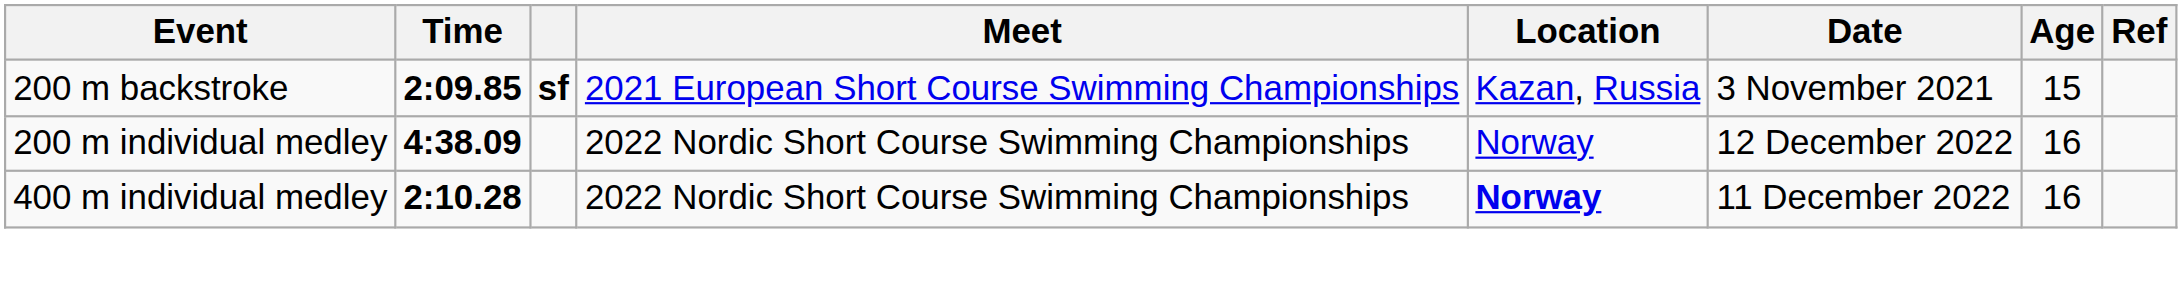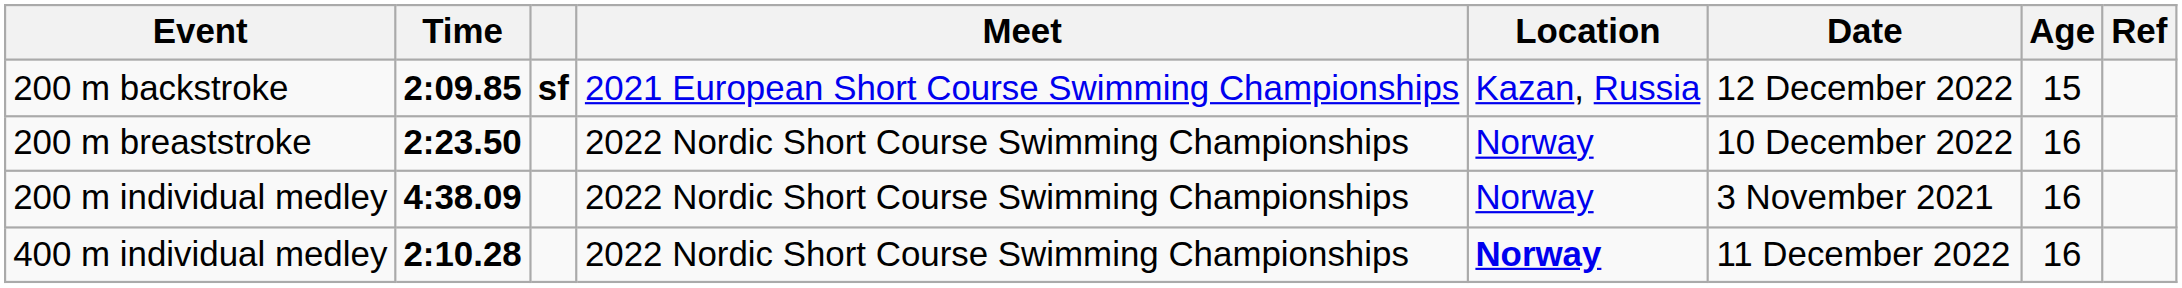200 m backstroke | Date: 3 November 2021 -> 12 December 2022
+ row: 200 m breaststroke | 2:23.50 | 2022 Nordic Short Course Swimming Championships | Norway | 10 December 2022 | 16
200 m individual medley | Date: 12 December 2022 -> 3 November 2021
